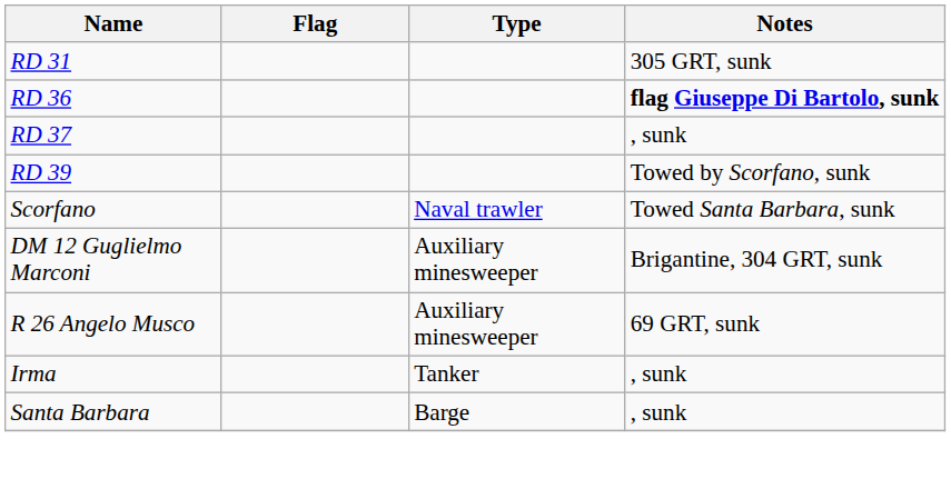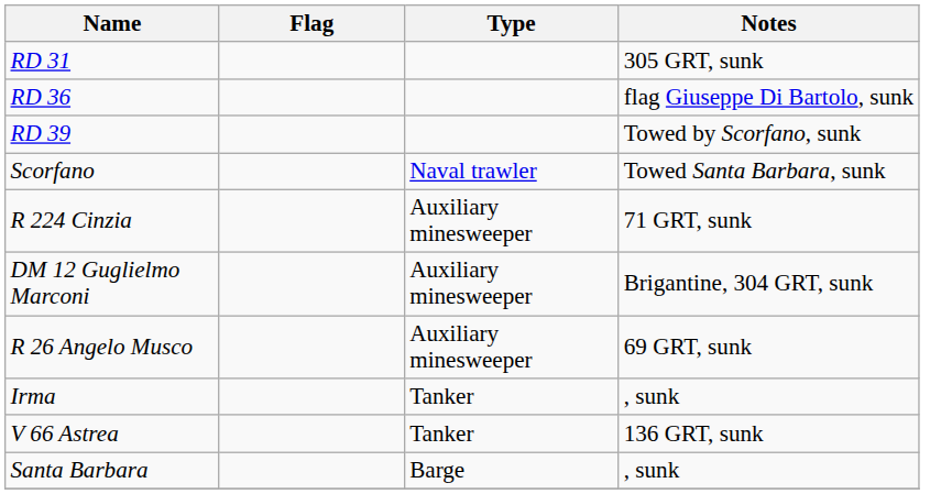RD 36 | Notes: bold -> normal
- row: RD 37 | , sunk
+ row: R 224 Cinzia | Auxiliary minesweeper | 71 GRT, sunk
+ row: V 66 Astrea | Tanker | 136 GRT, sunk
